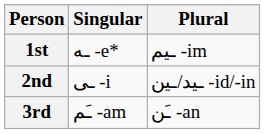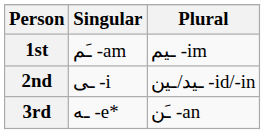1st | Singular: ـه -e* -> ـَم -am
3rd | Singular: ـَم -am -> ـه -e*
